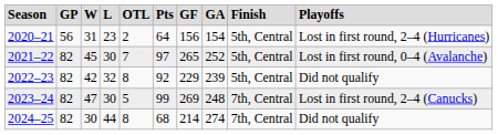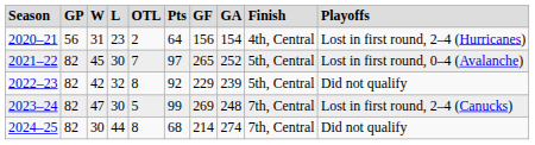2020–21 | column 9: 5th, Central -> 4th, Central
